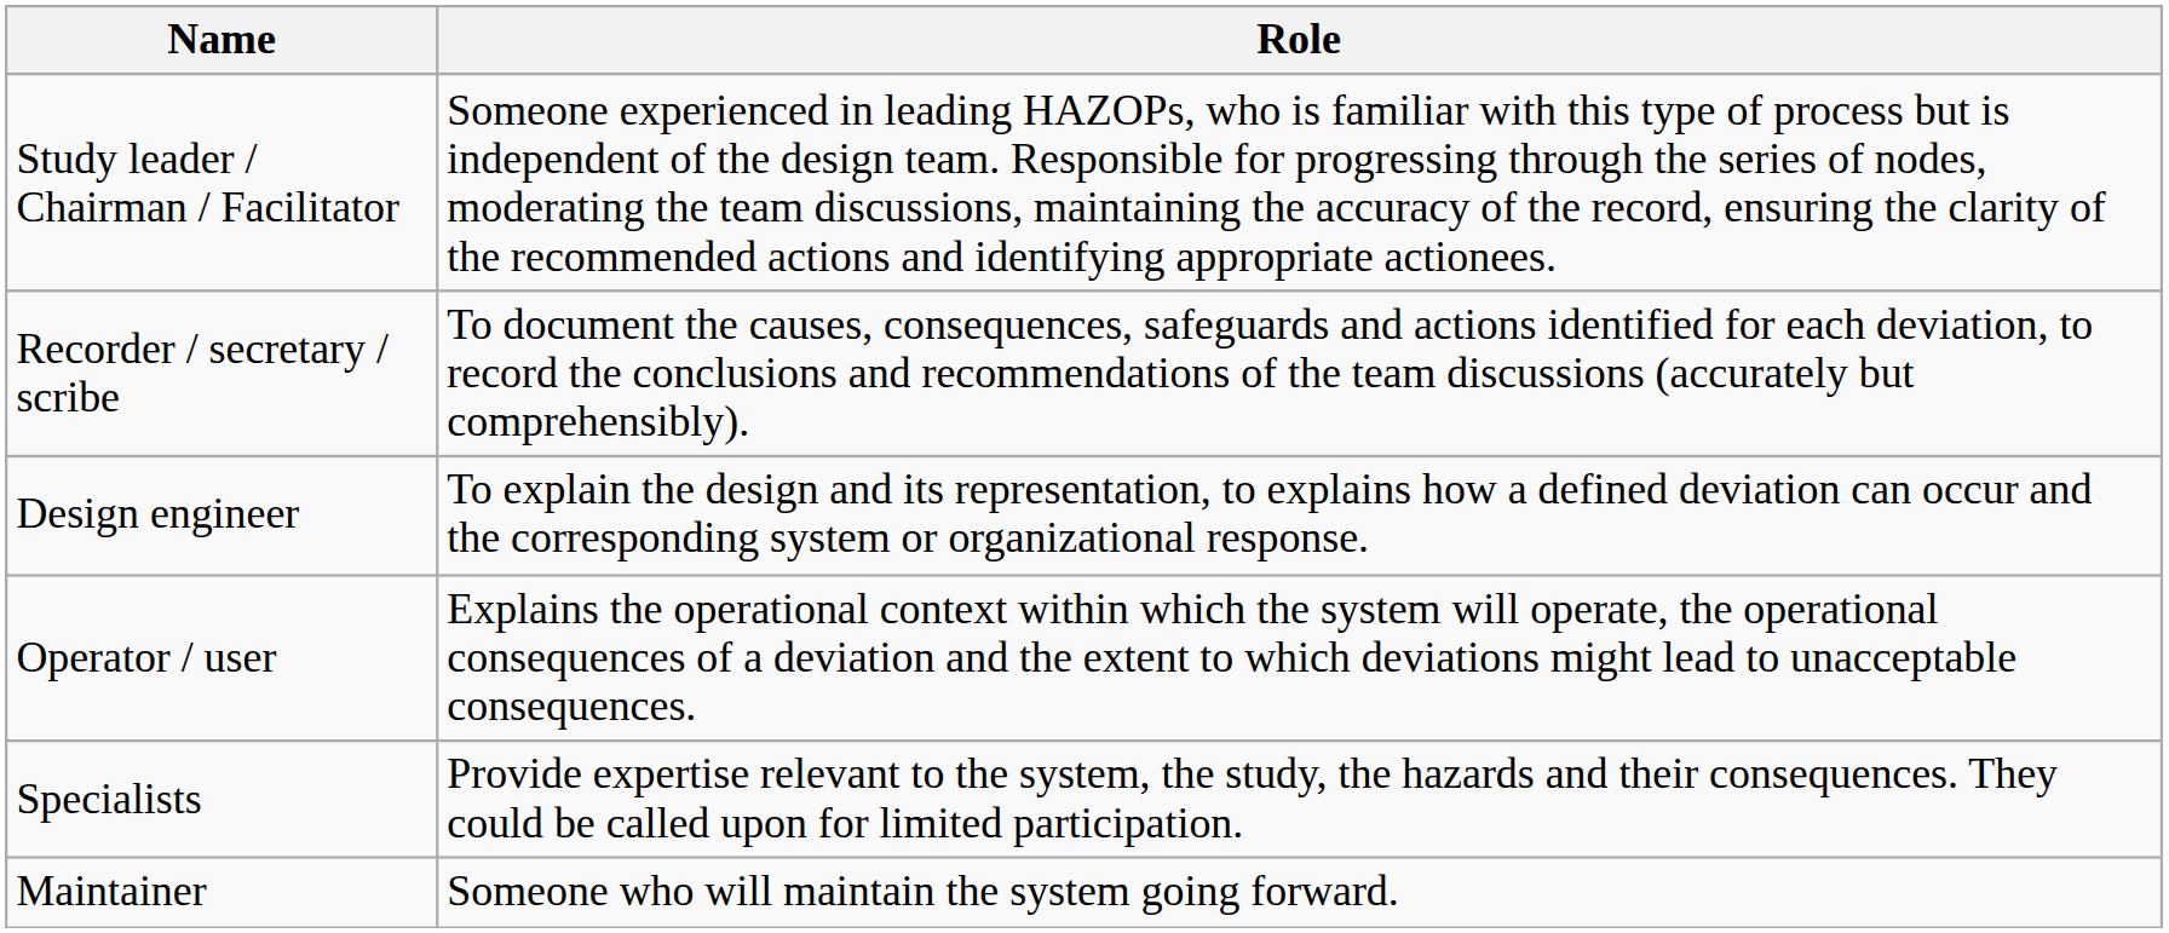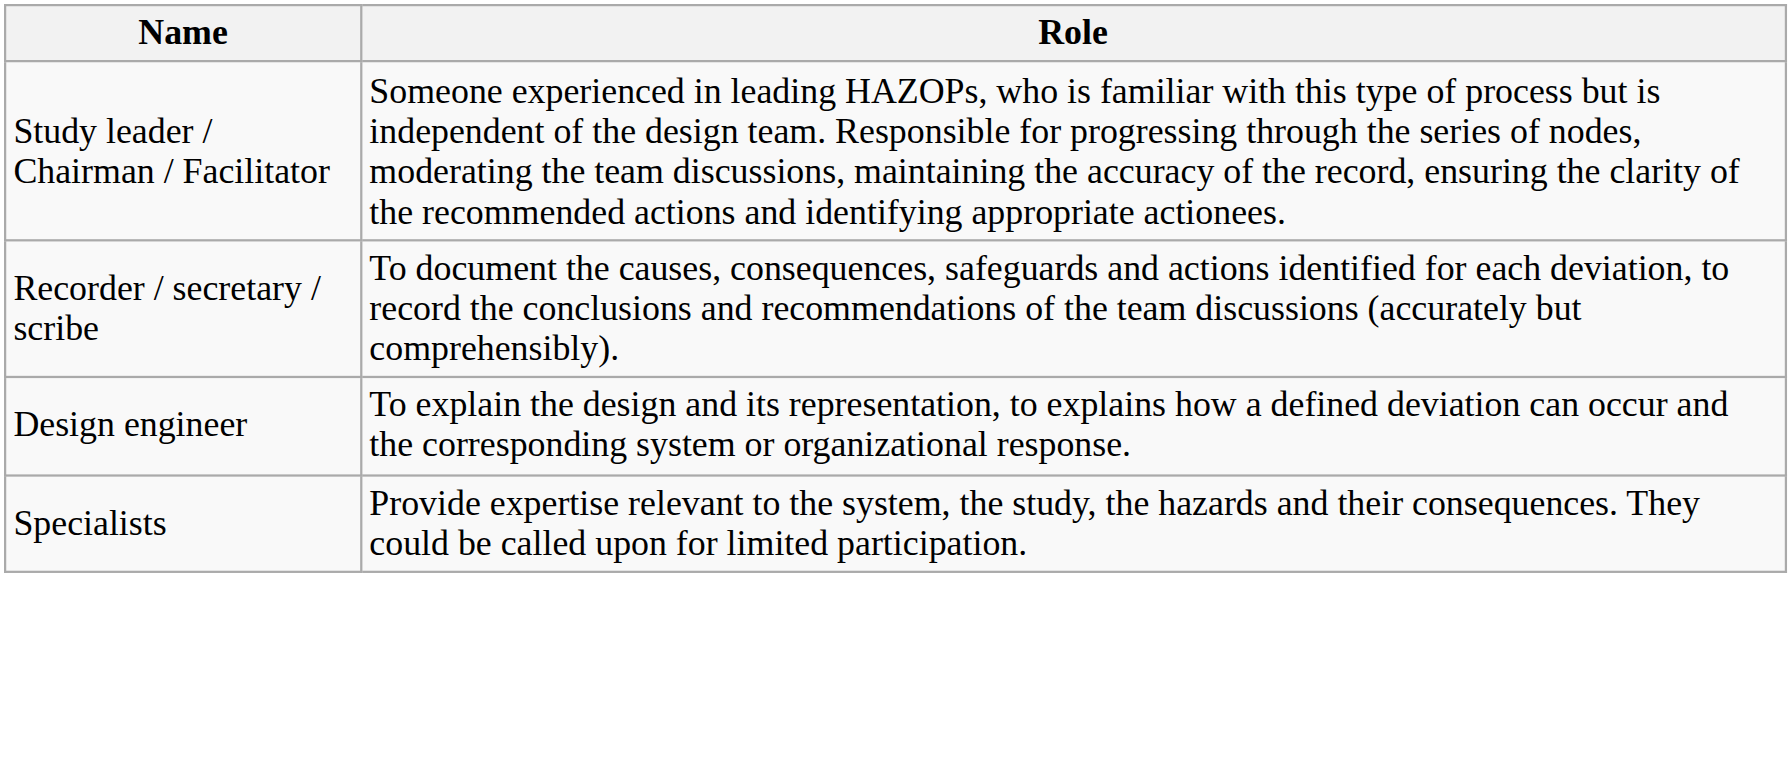- row: Operator / user | Explains the operational context within which the system will operate, the operational consequences of a deviation and the extent to which deviations might lead to unacceptable consequences.
- row: Maintainer | Someone who will maintain the system going forward.
